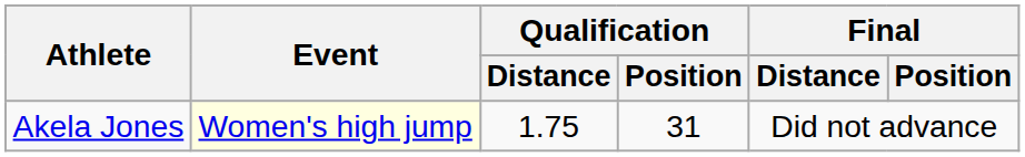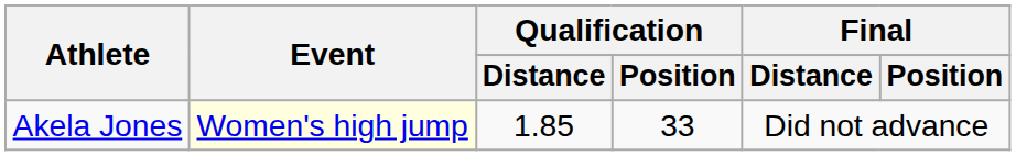Akela Jones | Qualification / Distance: 1.75 -> 1.85
Akela Jones | Qualification / Position: 31 -> 33
